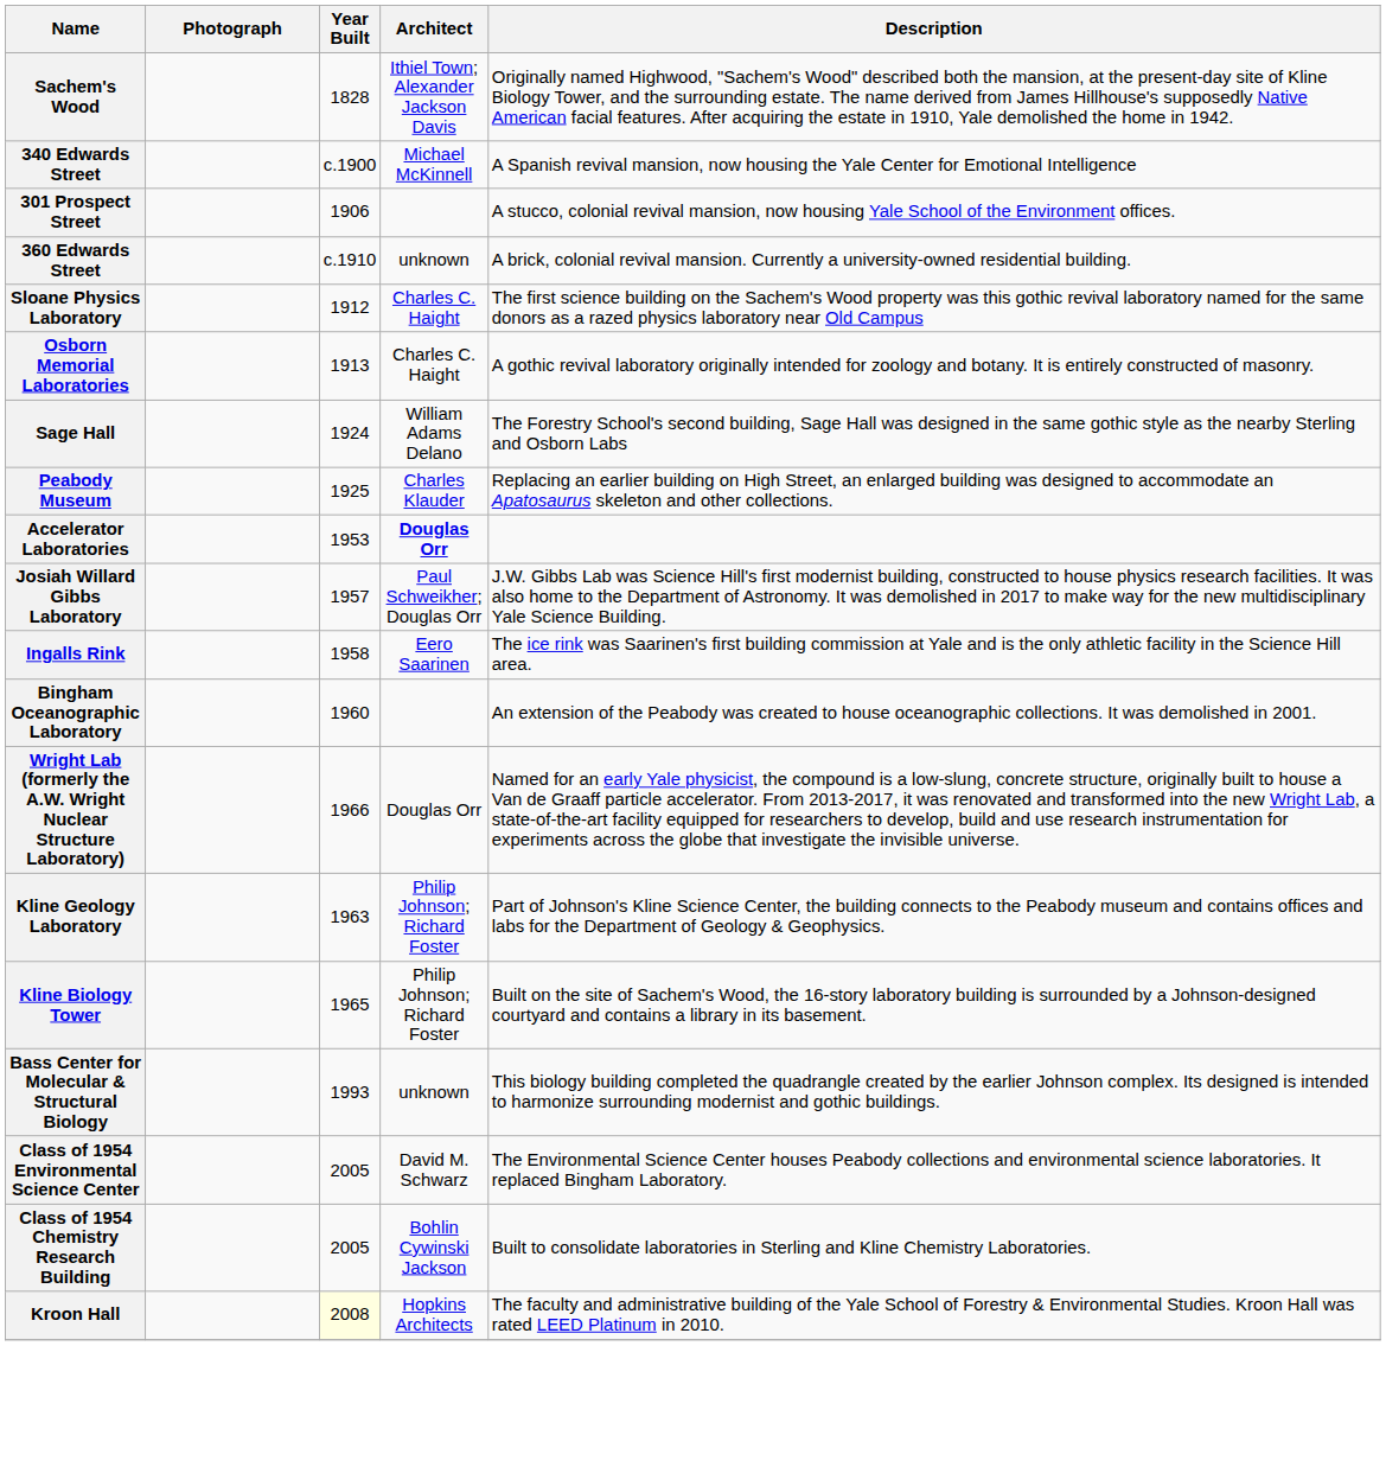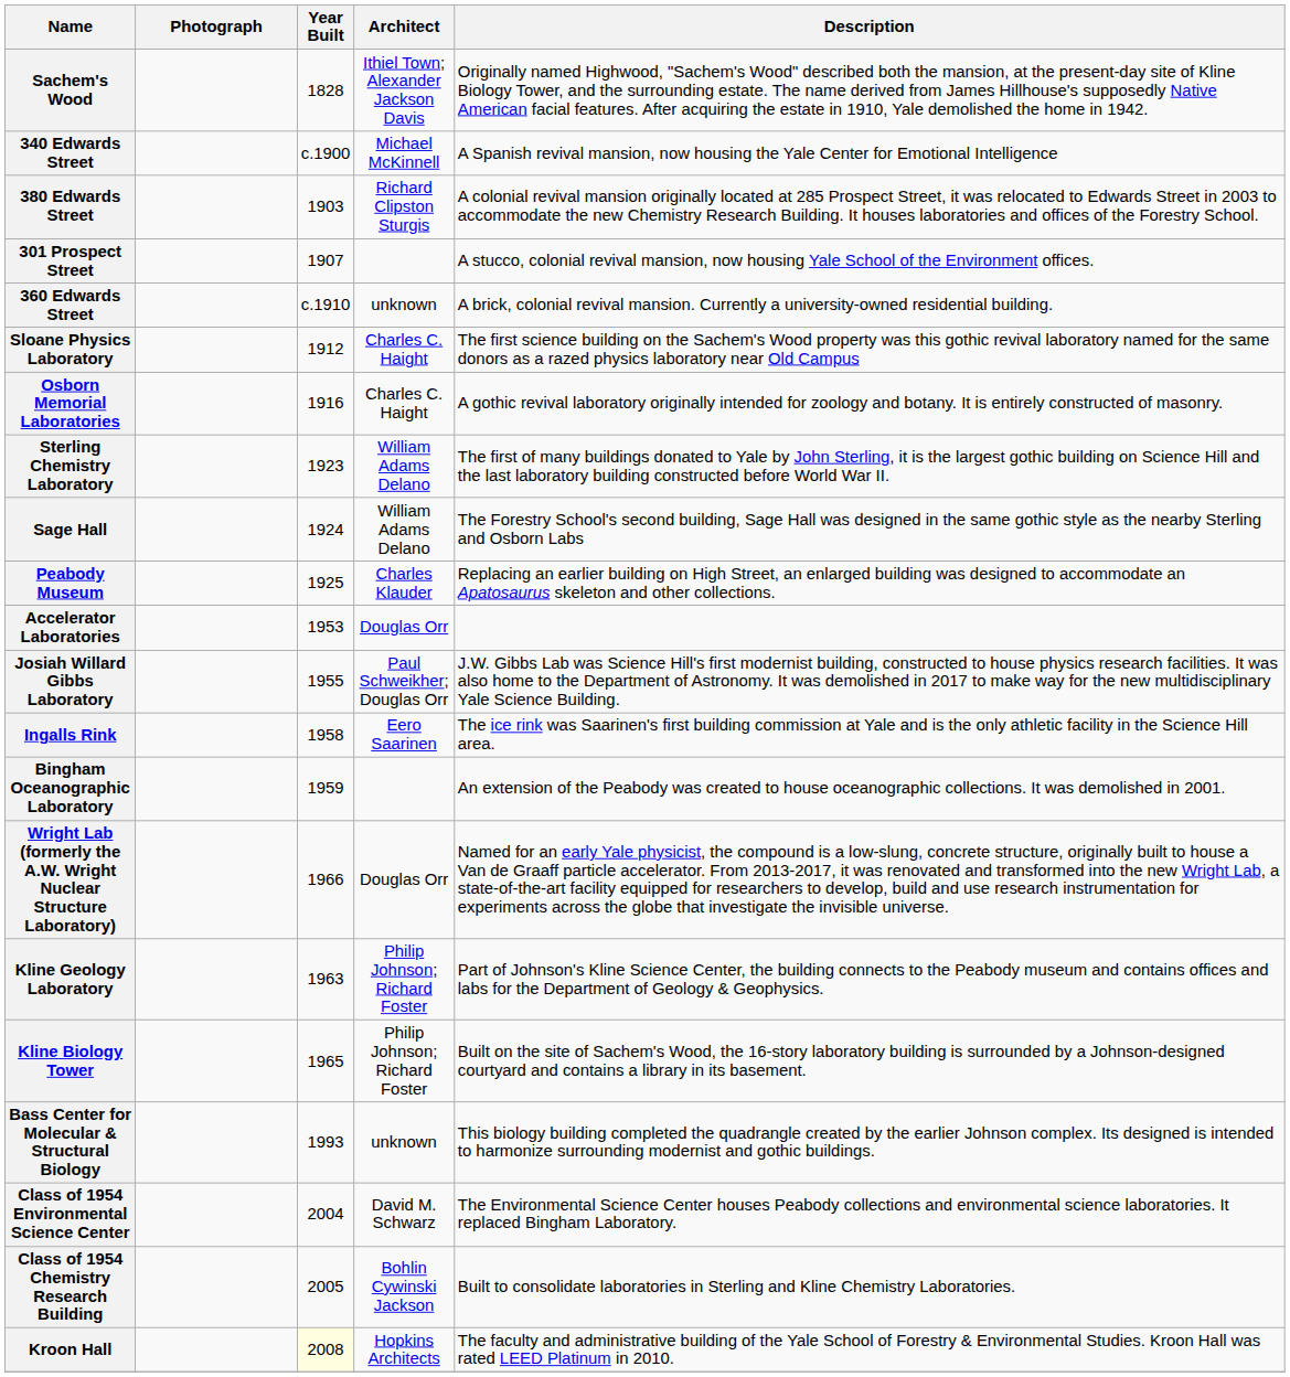+ row: 380 Edwards Street | 1903 | Richard Clipston Sturgis | A colonial revival mansion originally located at 285 Prospect Street, it was relocated to Edwards Street in 2003 to accommodate the new Chemistry Research Building. It houses laboratories and offices of the Forestry School.
301 Prospect Street | Year Built: 1906 -> 1907
Osborn Memorial Laboratories | Year Built: 1913 -> 1916
+ row: Sterling Chemistry Laboratory | 1923 | William Adams Delano | The first of many buildings donated to Yale by John Sterling, it is the largest gothic building on Science Hill and the last laboratory building constructed before World War II.
Accelerator Laboratories | Architect: bold -> normal
Josiah Willard Gibbs Laboratory | Year Built: 1957 -> 1955
Bingham Oceanographic Laboratory | Year Built: 1960 -> 1959
Class of 1954 Environmental Science Center | Year Built: 2005 -> 2004
